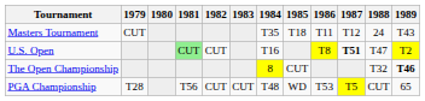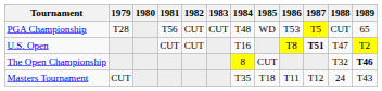rows swapped: Masters Tournament <-> PGA Championship
U.S. Open | 1981: lightgreen background -> no background
